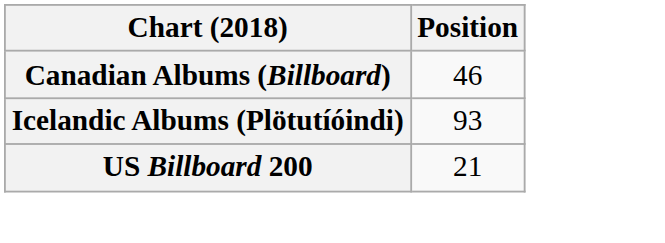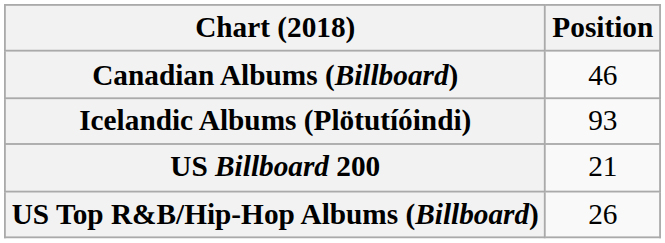+ row: US Top R&B/Hip-Hop Albums (Billboard) | 26
